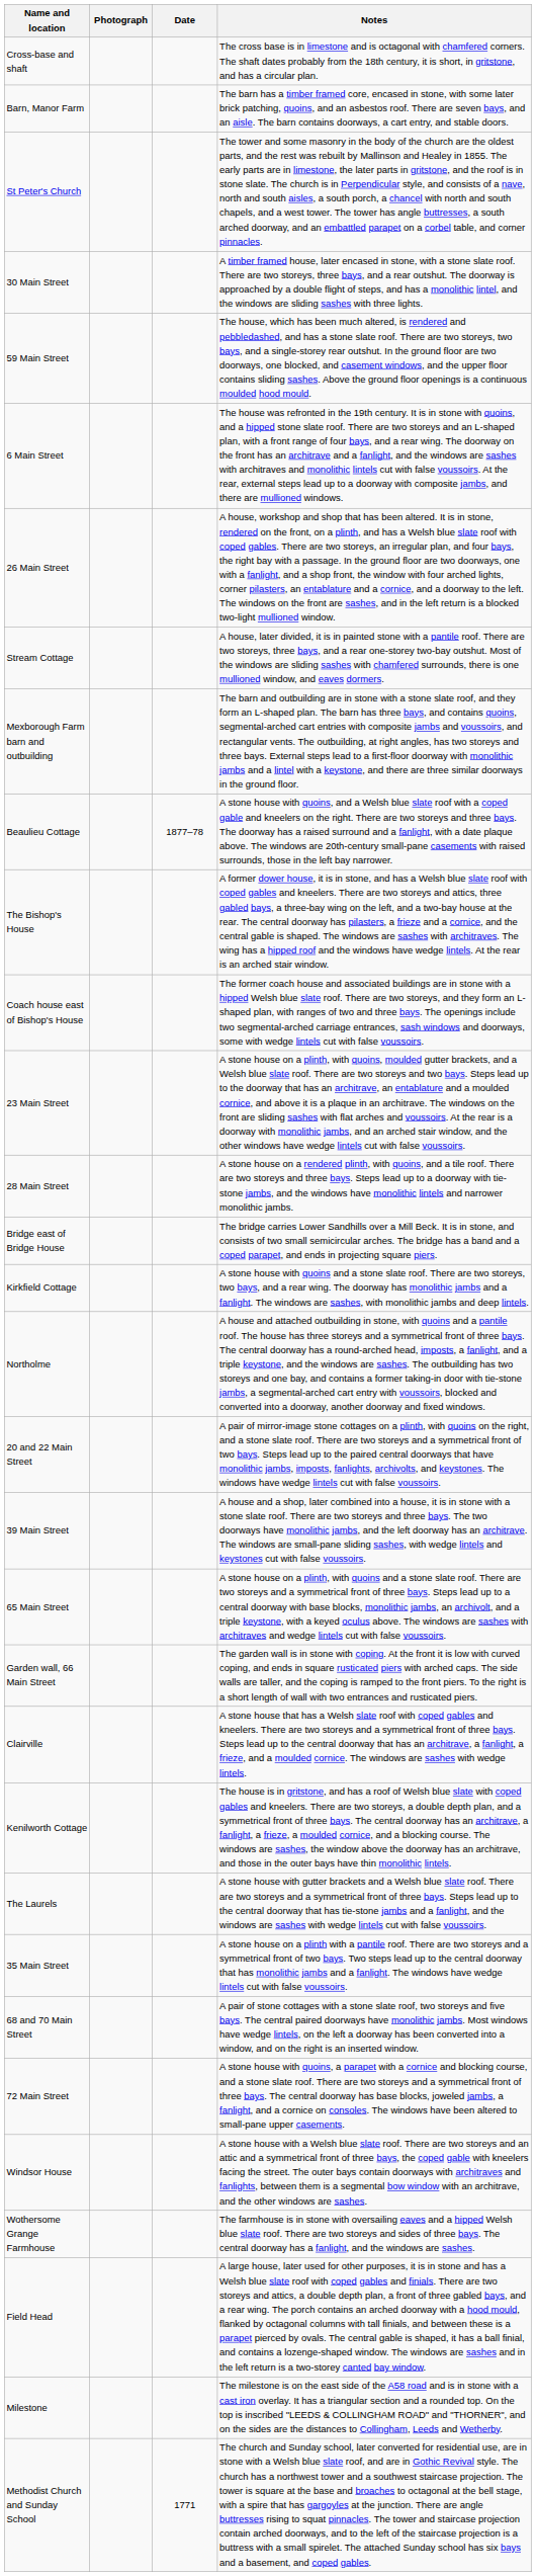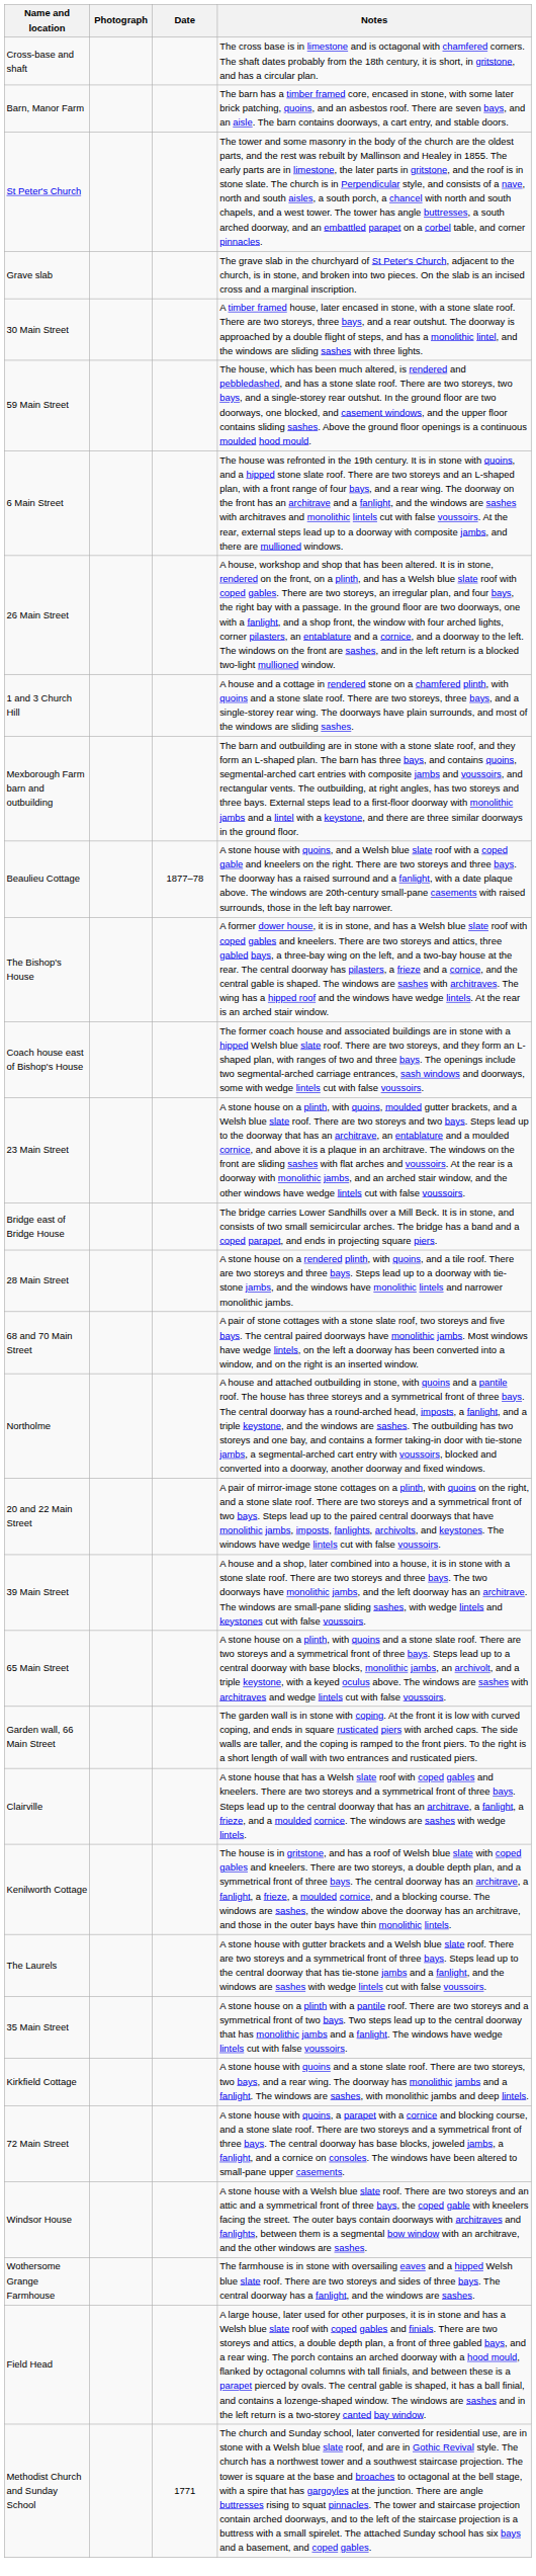+ row: Grave slab | The grave slab in the churchyard of St Peter's Church, adjacent to the church, is in stone, and broken into two pieces. On the slab is an incised cross and a marginal inscription.
- row: Stream Cottage | A house, later divided, it is in painted stone with a pantile roof. There are two storeys, three bays, and a rear one-storey two-bay outshut. Most of the windows are sliding sashes with chamfered surrounds, there is one mullioned window, and eaves dormers.
+ row: 1 and 3 Church Hill | A house and a cottage in rendered stone on a chamfered plinth, with quoins and a stone slate roof. There are two storeys, three bays, and a single-storey rear wing. The doorways have plain surrounds, and most of the windows are sliding sashes.
rows swapped: 28 Main Street <-> Bridge east of Bridge House
rows swapped: Kirkfield Cottage <-> 68 and 70 Main Street
- row: Milestone | The milestone is on the east side of the A58 road and is in stone with a cast iron overlay. It has a triangular section and a rounded top. On the top is inscribed "LEEDS & COLLINGHAM ROAD" and "THORNER", and on the sides are the distances to Collingham, Leeds and Wetherby.
